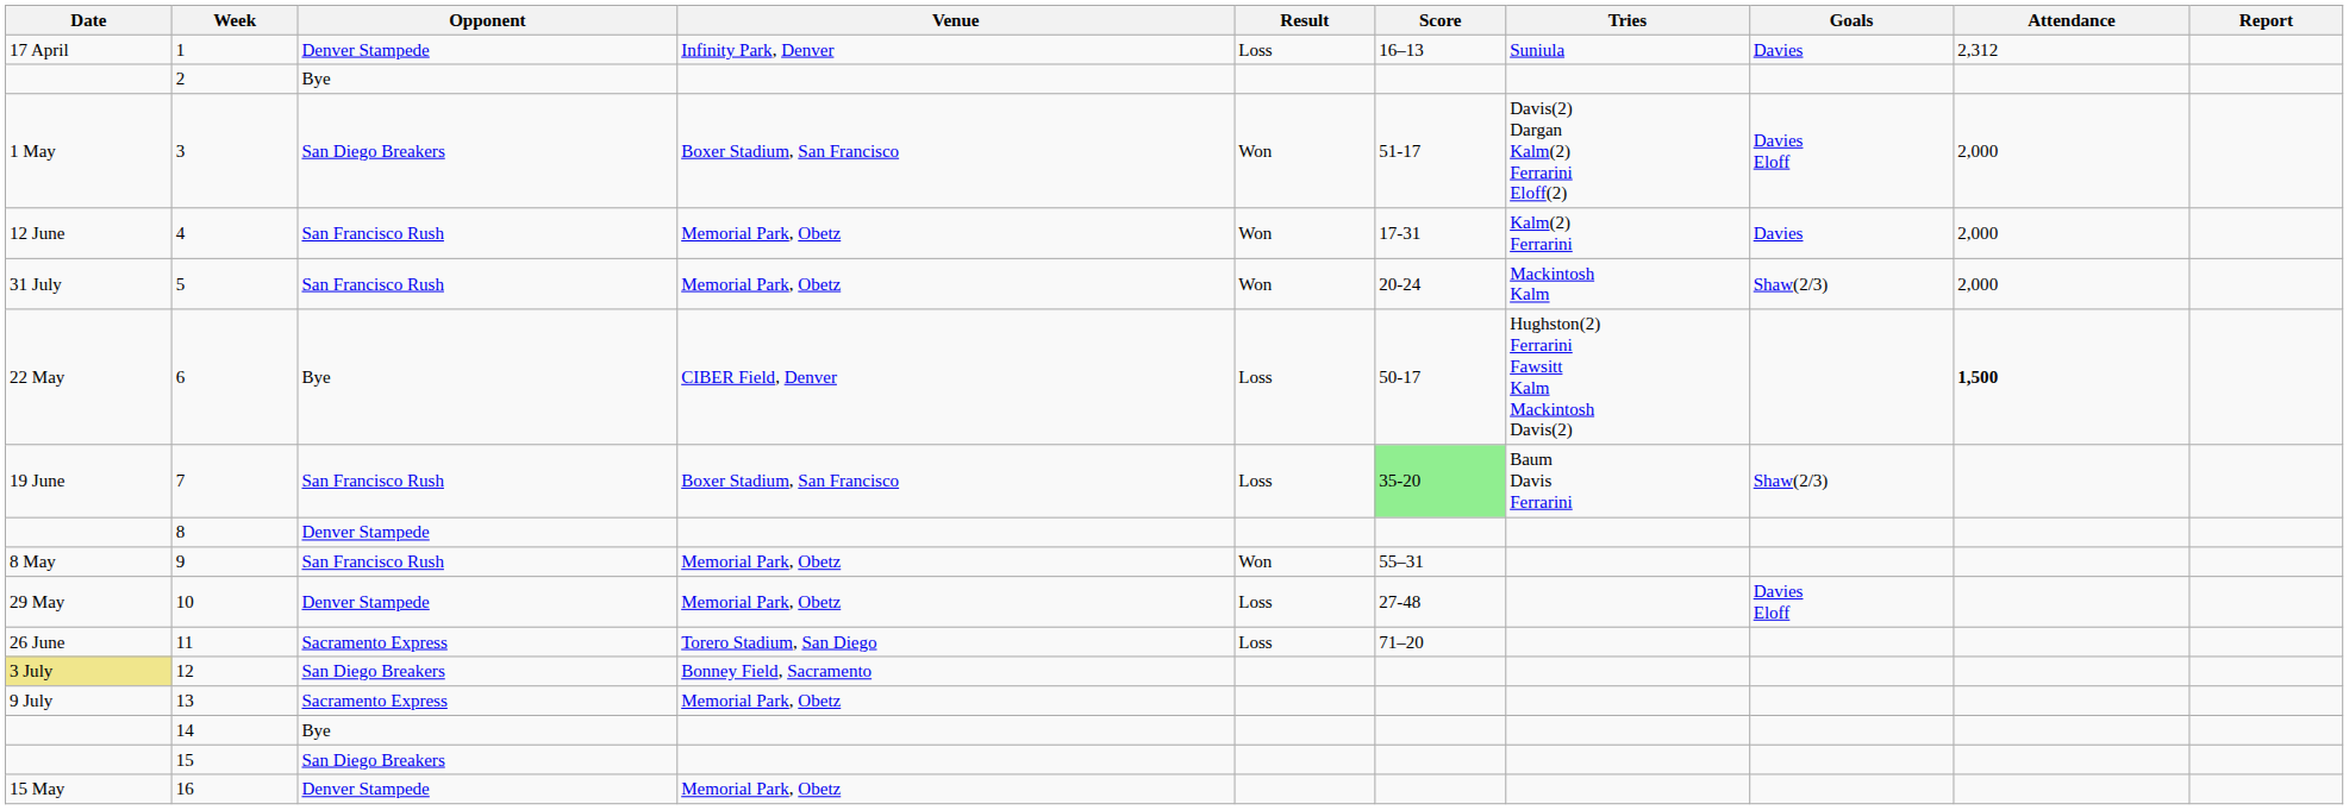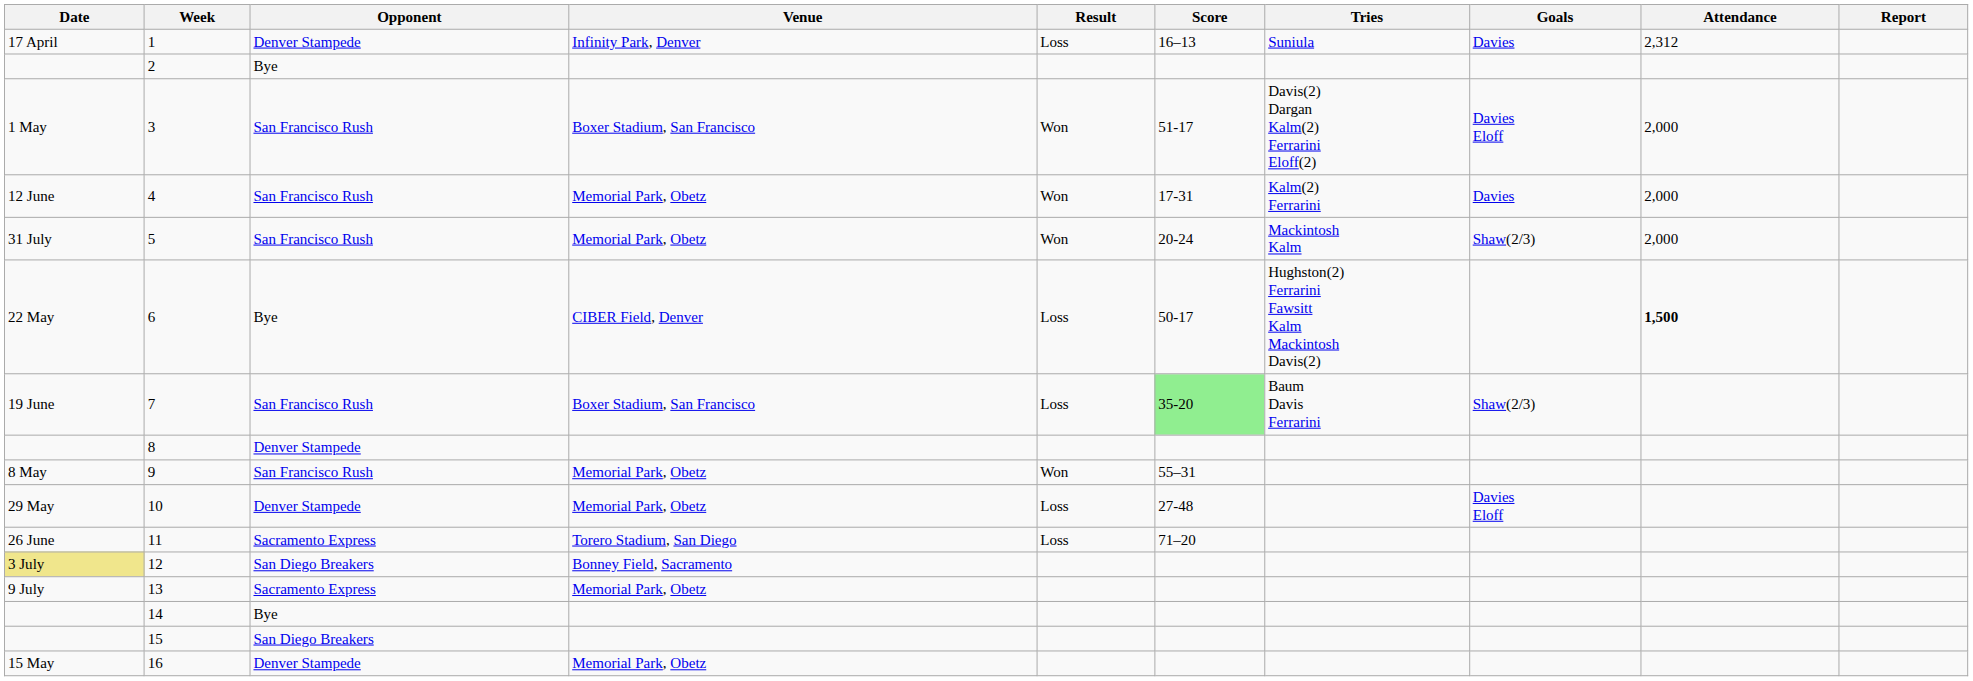3 | Opponent: San Diego Breakers -> San Francisco Rush
